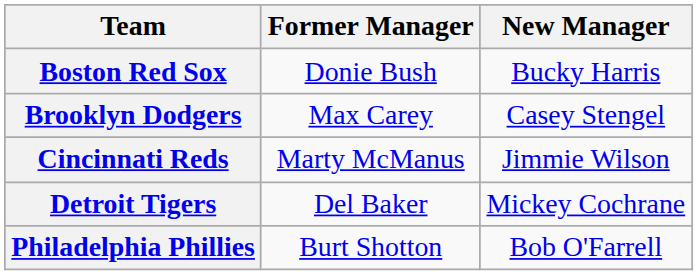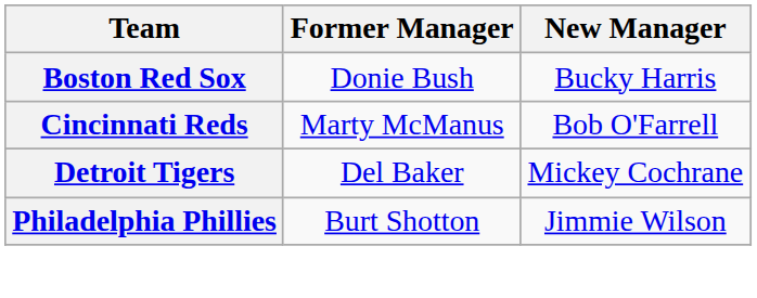- row: Brooklyn Dodgers | Max Carey | Casey Stengel
Cincinnati Reds | New Manager: Jimmie Wilson -> Bob O'Farrell
Philadelphia Phillies | New Manager: Bob O'Farrell -> Jimmie Wilson
